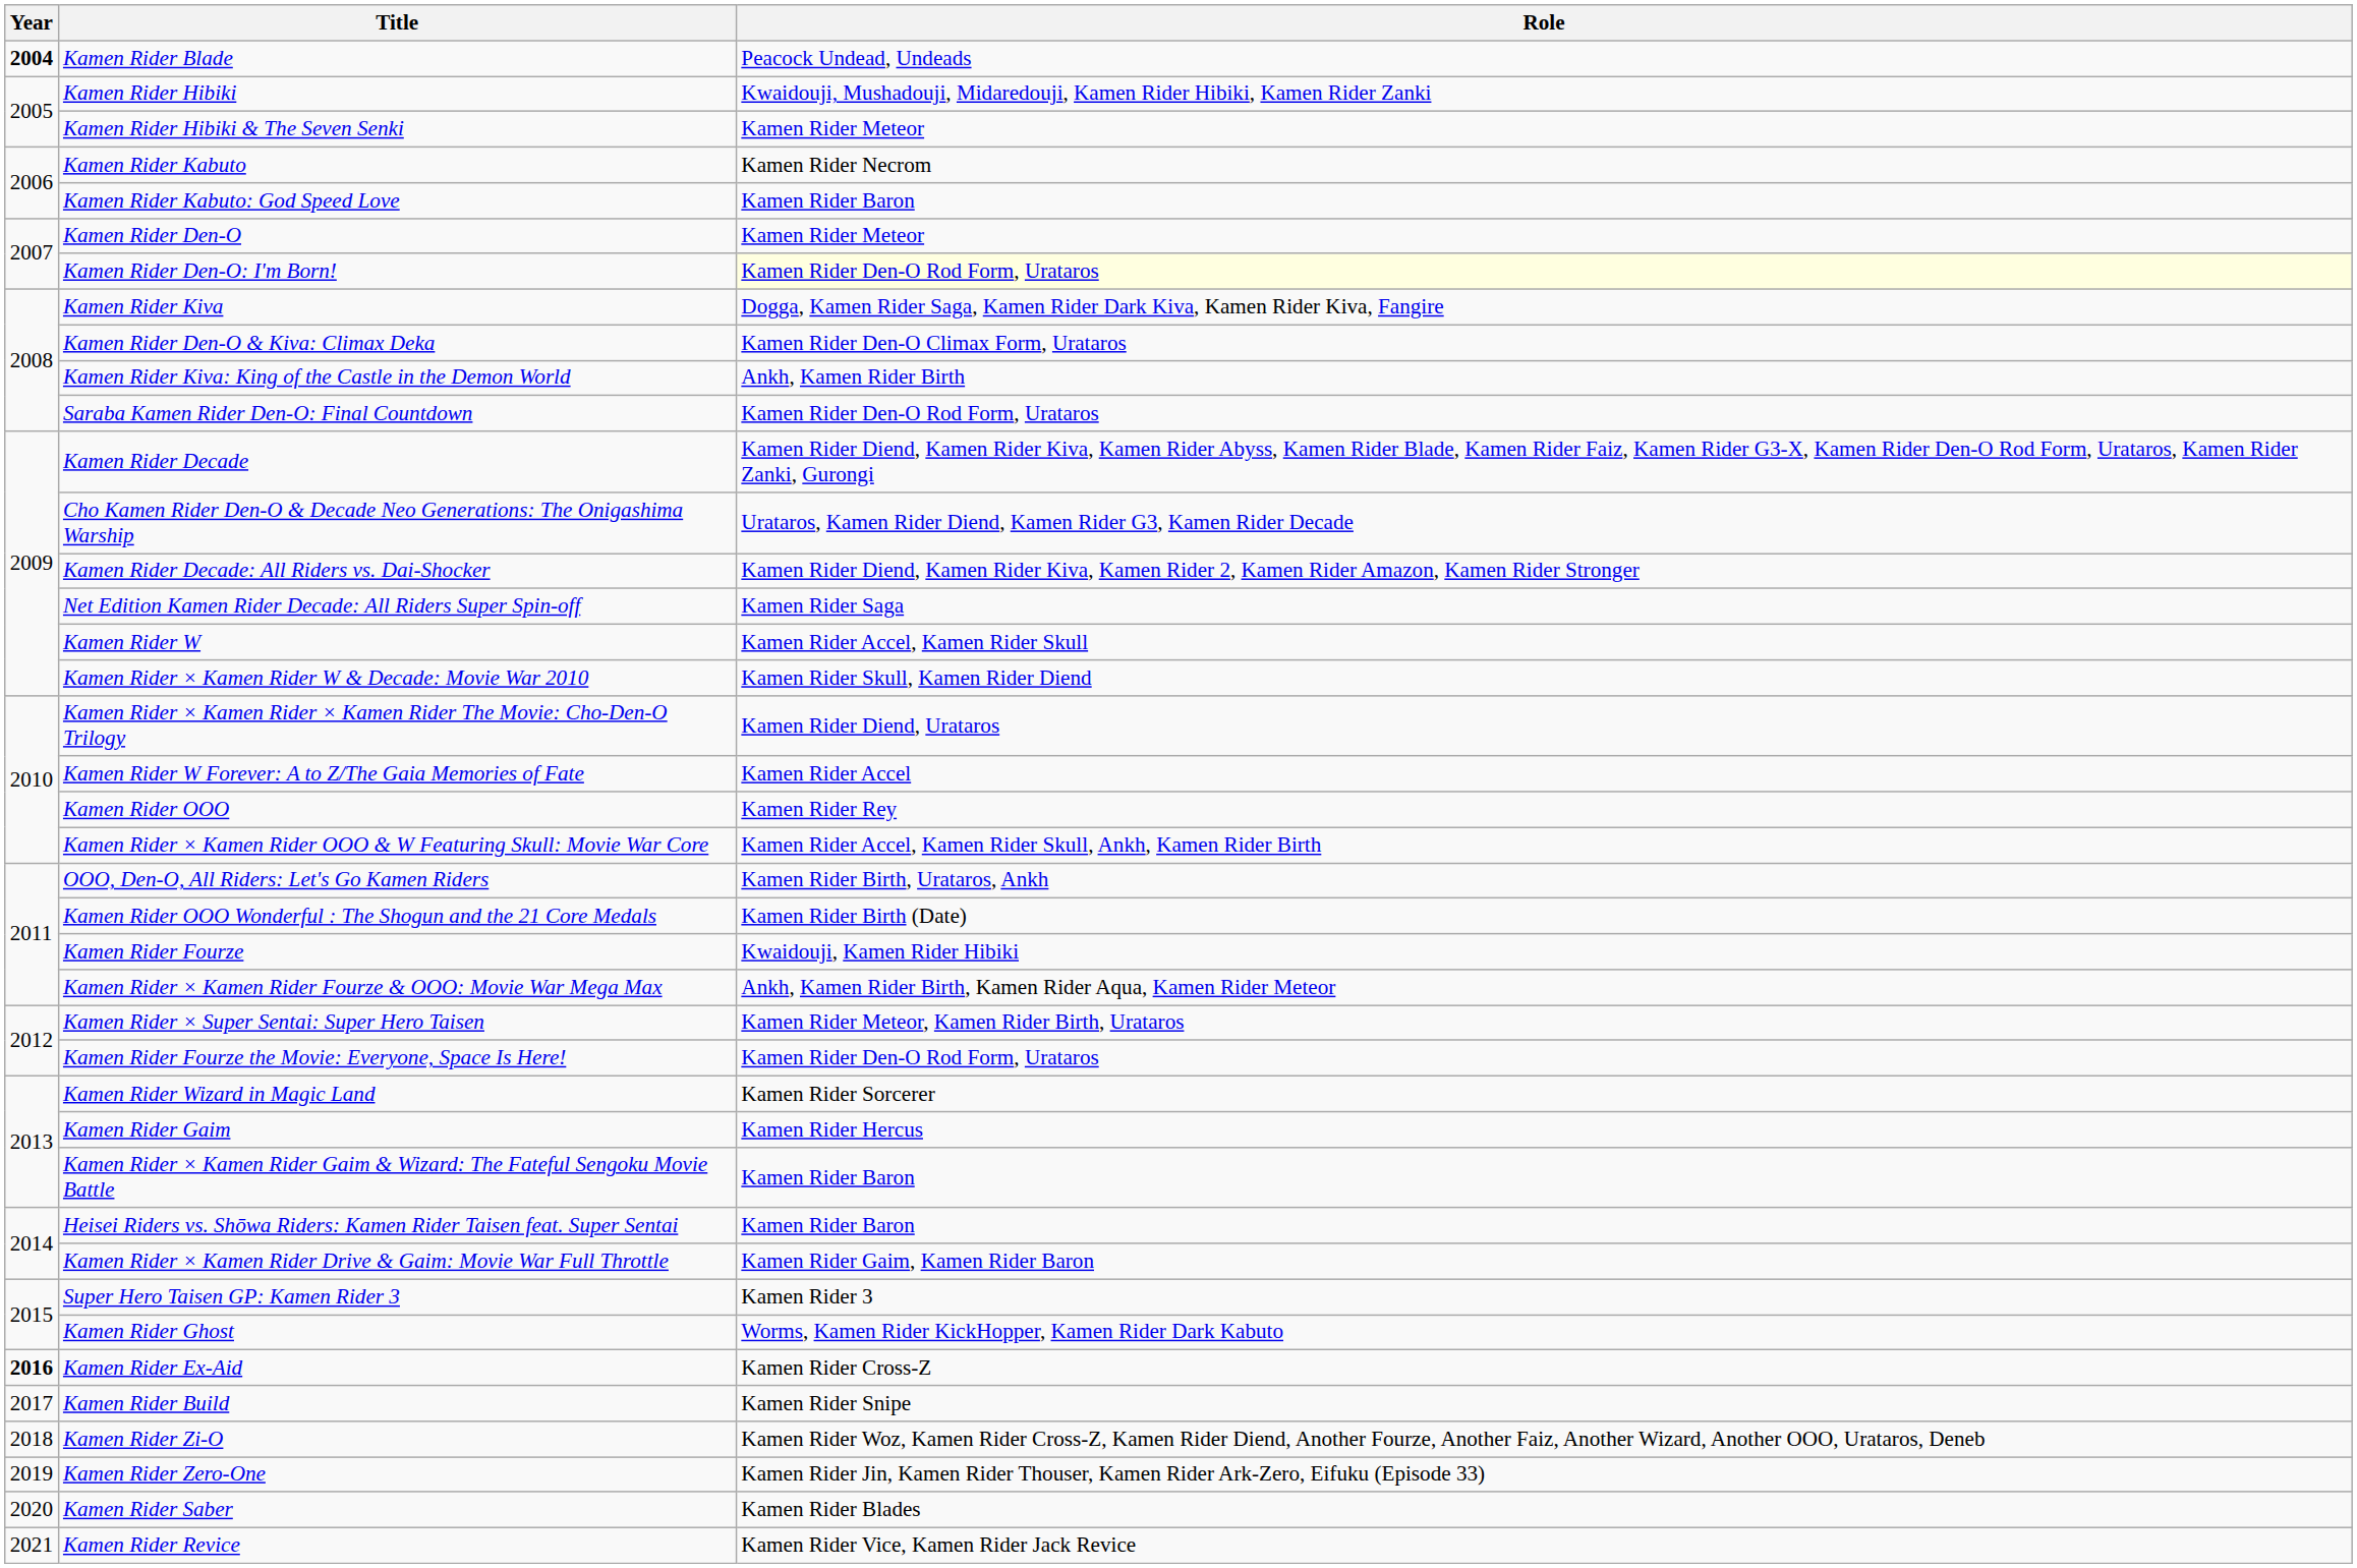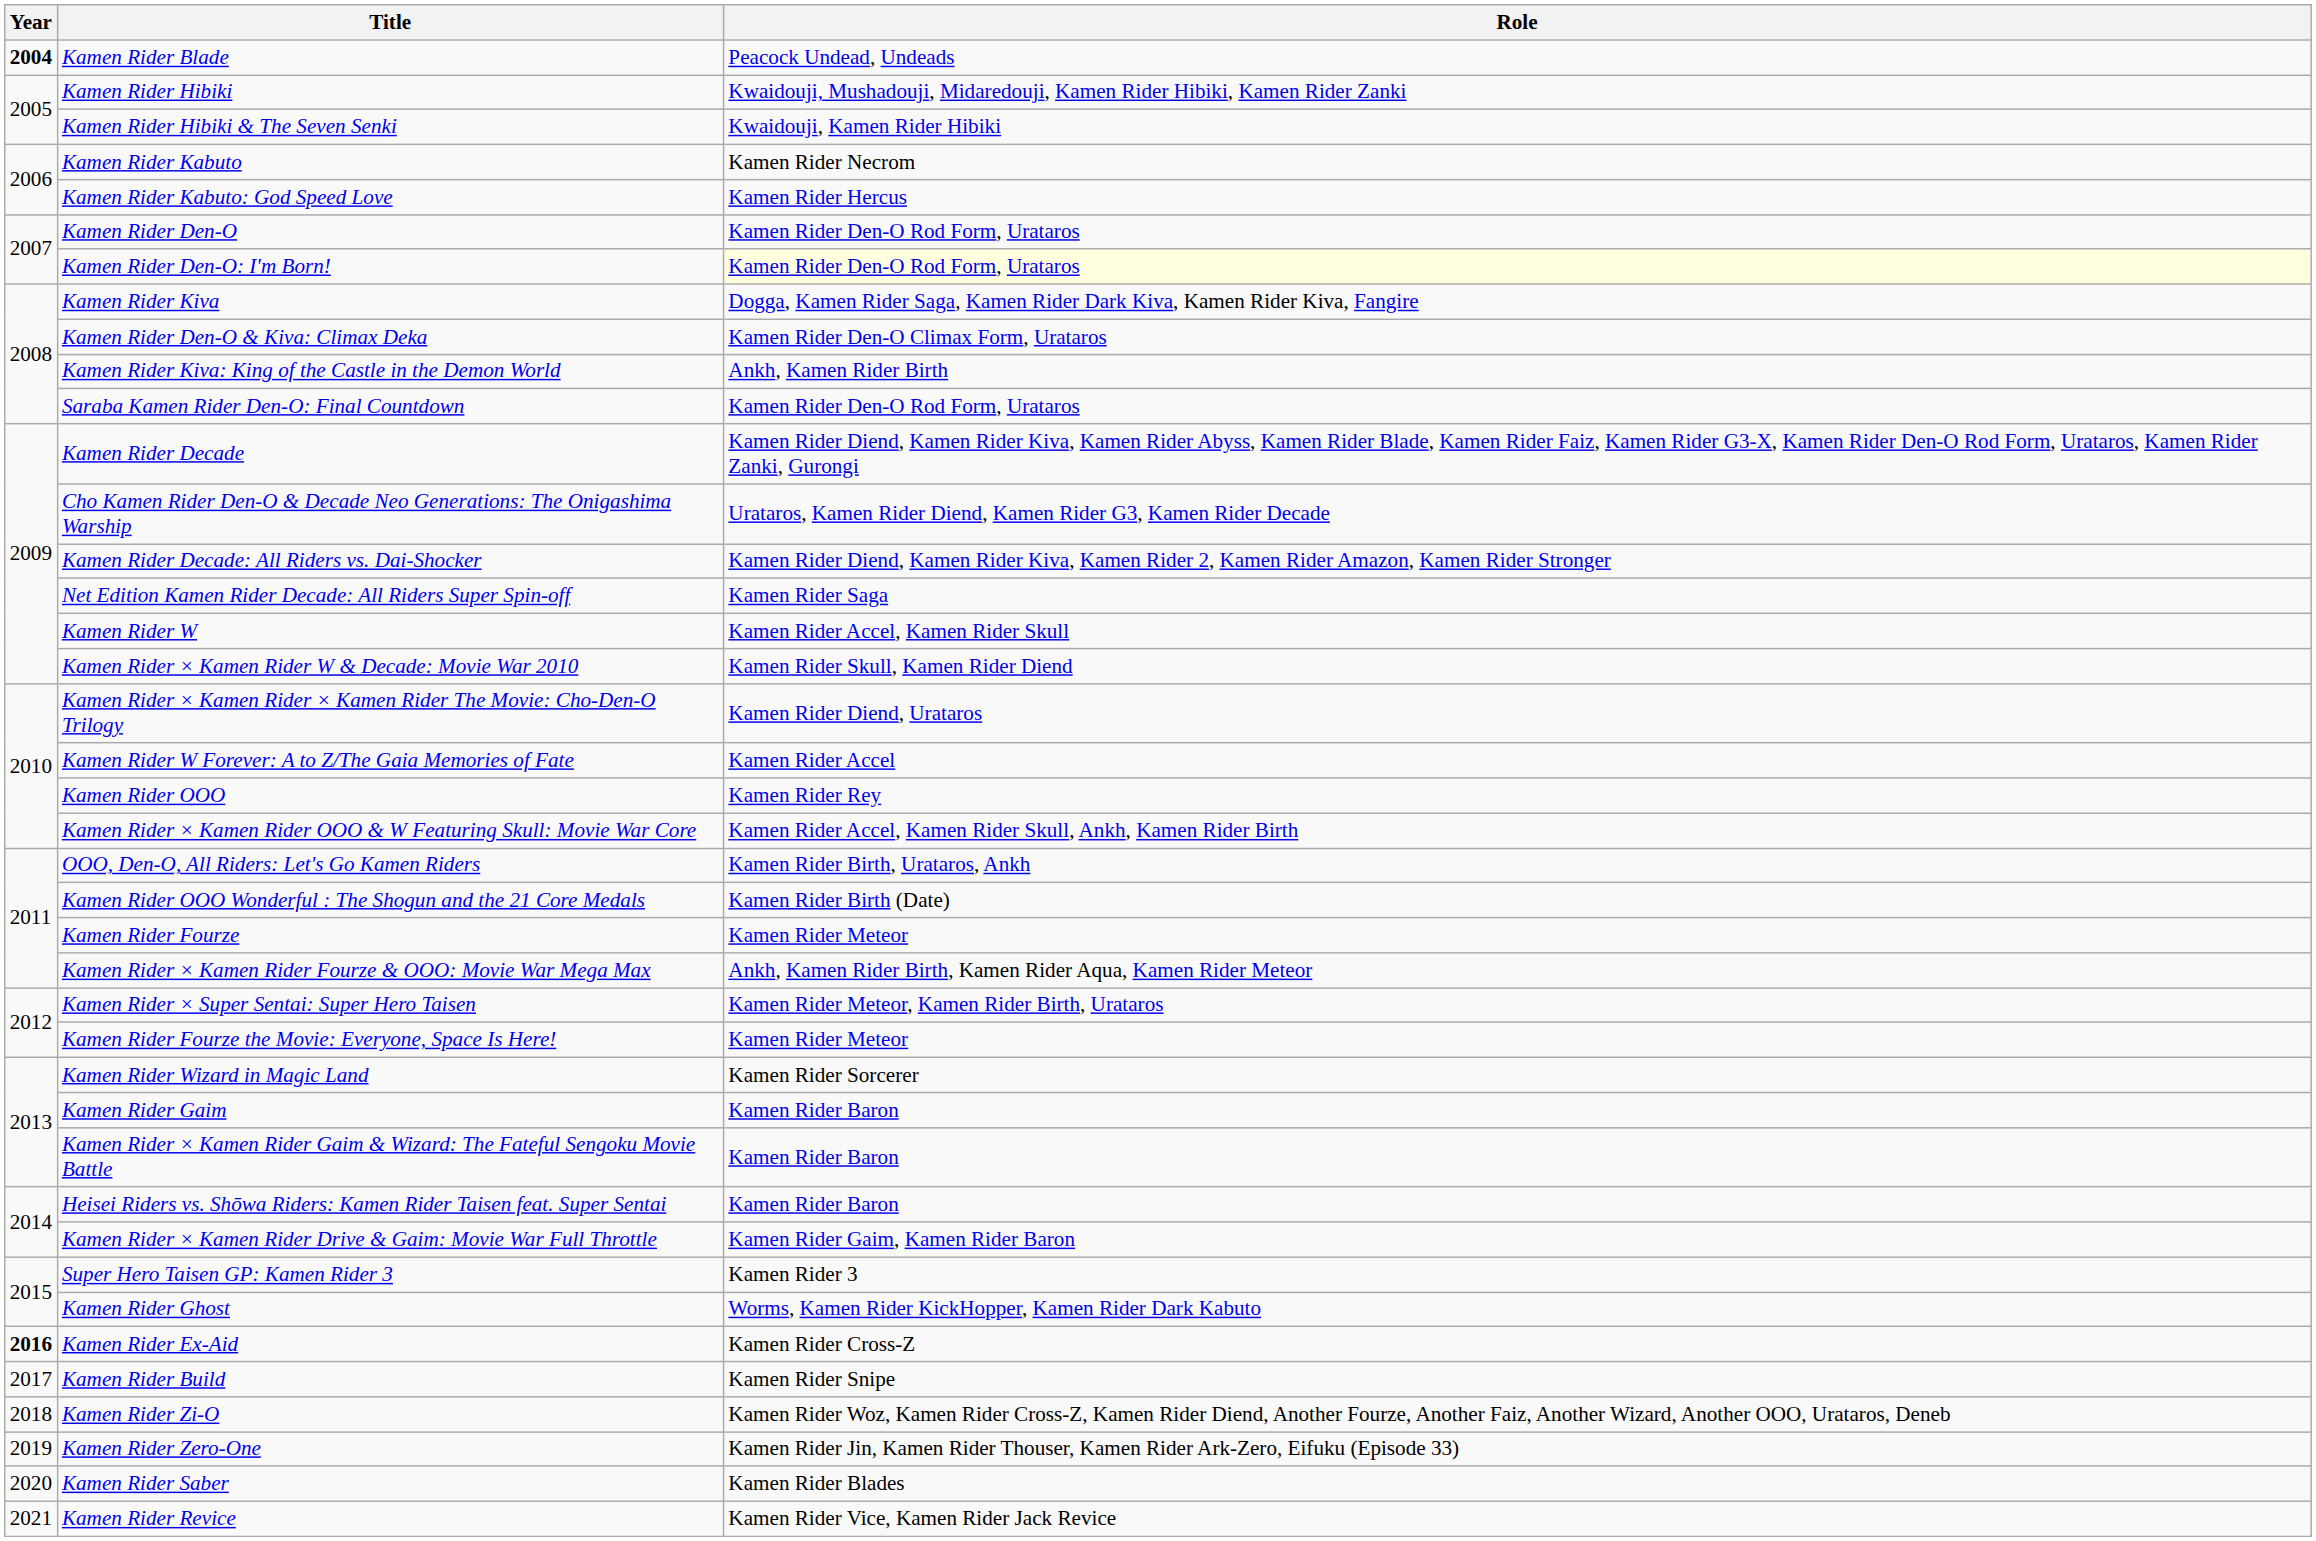Kamen Rider Hibiki & The Seven Senki | Role: Kamen Rider Meteor -> Kwaidouji, Kamen Rider Hibiki
Kamen Rider Kabuto: God Speed Love | Role: Kamen Rider Baron -> Kamen Rider Hercus
Kamen Rider Den-O | Role: Kamen Rider Meteor -> Kamen Rider Den-O Rod Form, Urataros
Kamen Rider Fourze | Role: Kwaidouji, Kamen Rider Hibiki -> Kamen Rider Meteor
Kamen Rider Fourze the Movie: Everyone, Space Is Here! | Role: Kamen Rider Den-O Rod Form, Urataros -> Kamen Rider Meteor
Kamen Rider Gaim | Role: Kamen Rider Hercus -> Kamen Rider Baron
